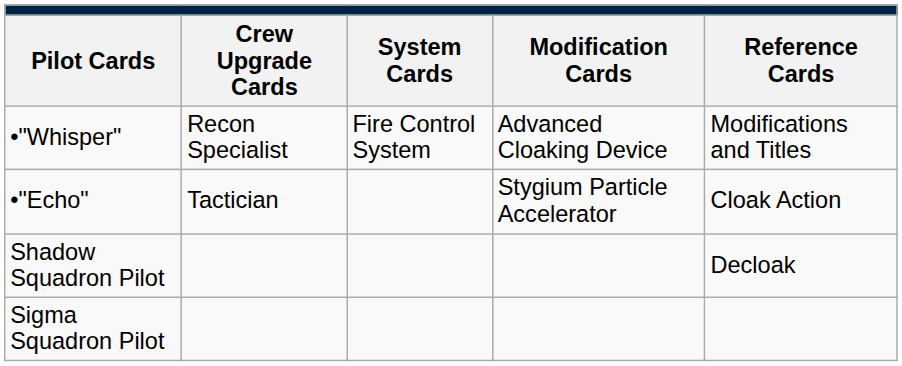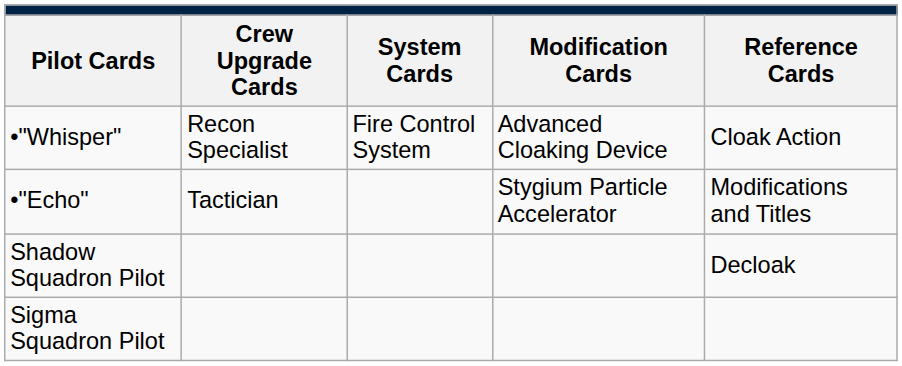•"Whisper" | column 5: Modifications and Titles -> Cloak Action
•"Echo" | column 5: Cloak Action -> Modifications and Titles
